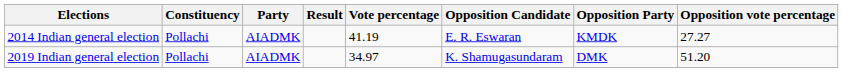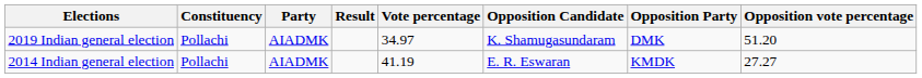rows swapped: 2014 Indian general election <-> 2019 Indian general election
